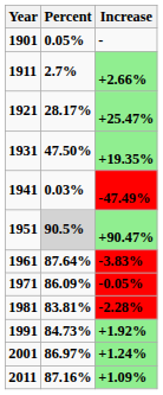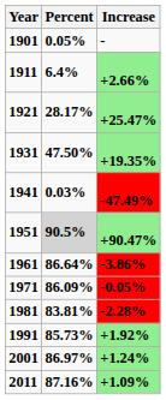1911 | Percent: 2.7% -> 6.4%
1961 | Percent: 87.64% -> 86.64%
1961 | Increase: -3.83% -> -3.86%
1991 | Percent: 84.73% -> 85.73%
